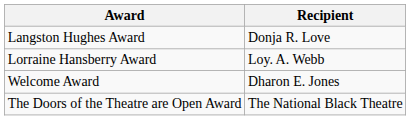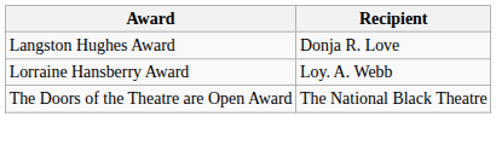- row: Welcome Award | Dharon E. Jones
